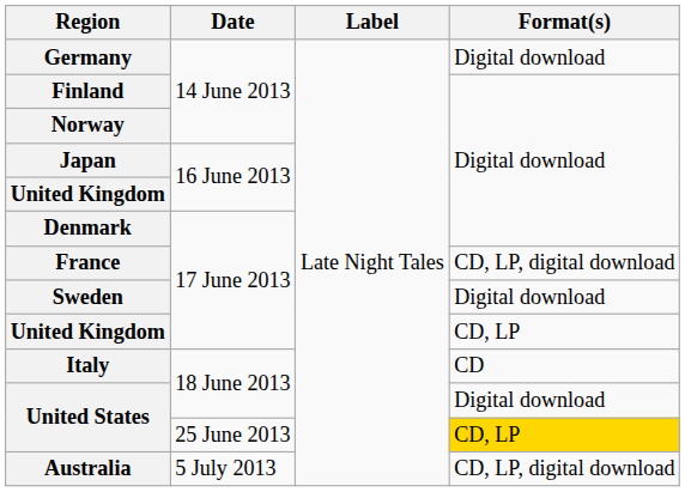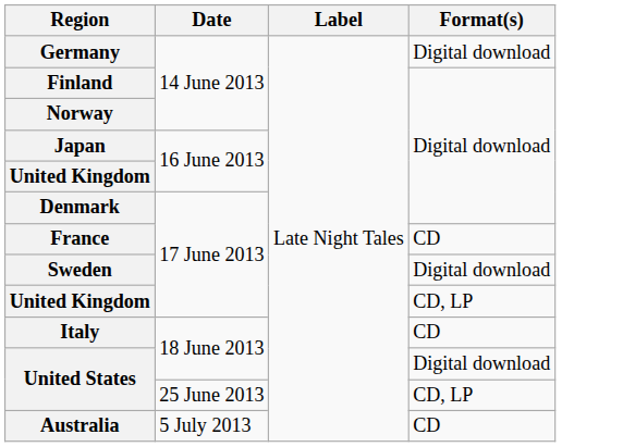France | Format(s): CD, LP, digital download -> CD
United States / 25 June 2013 | Format(s): gold background -> no background
Australia | Format(s): CD, LP, digital download -> CD
